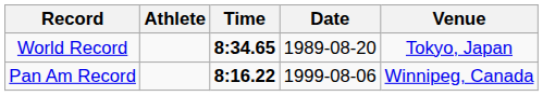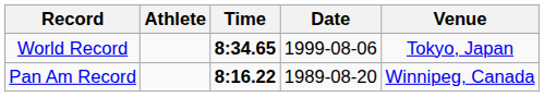World Record | Date: 1989-08-20 -> 1999-08-06
Pan Am Record | Date: 1999-08-06 -> 1989-08-20
